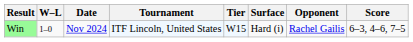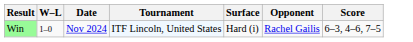- column: Tier | W15
